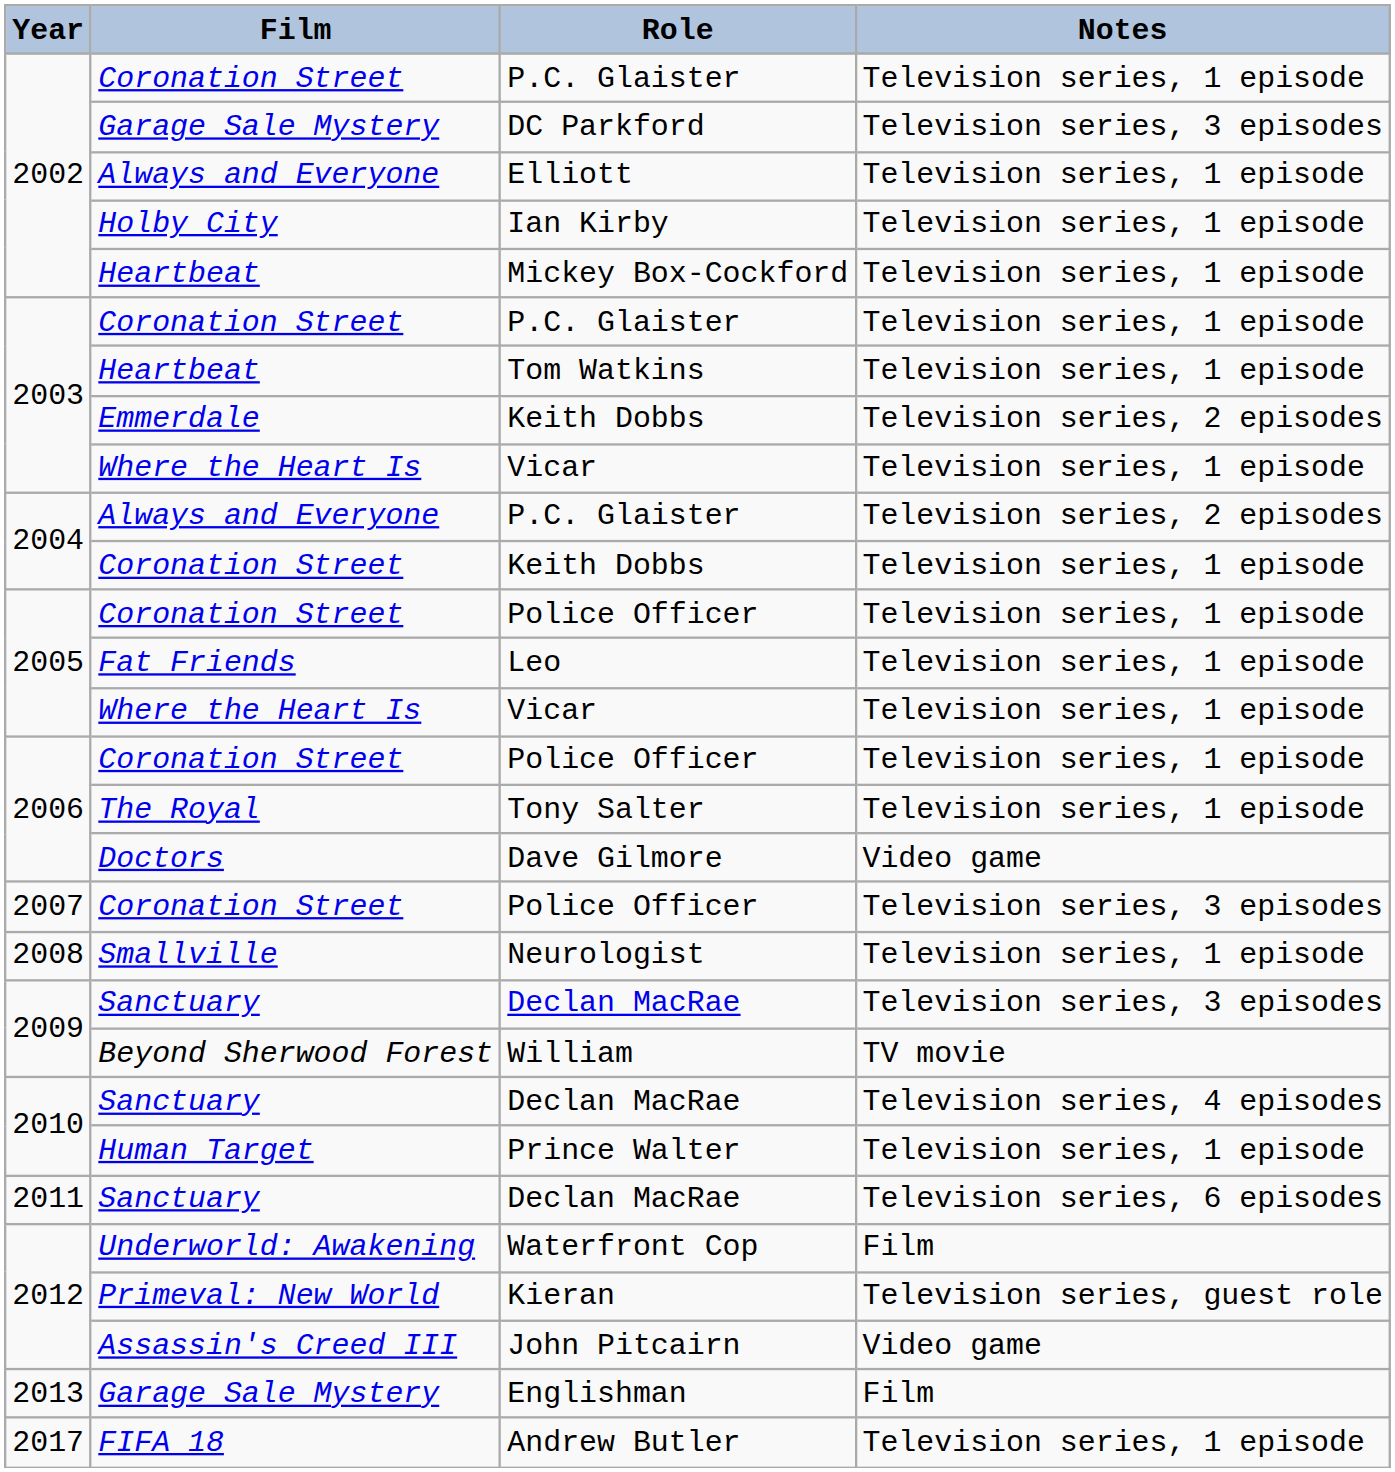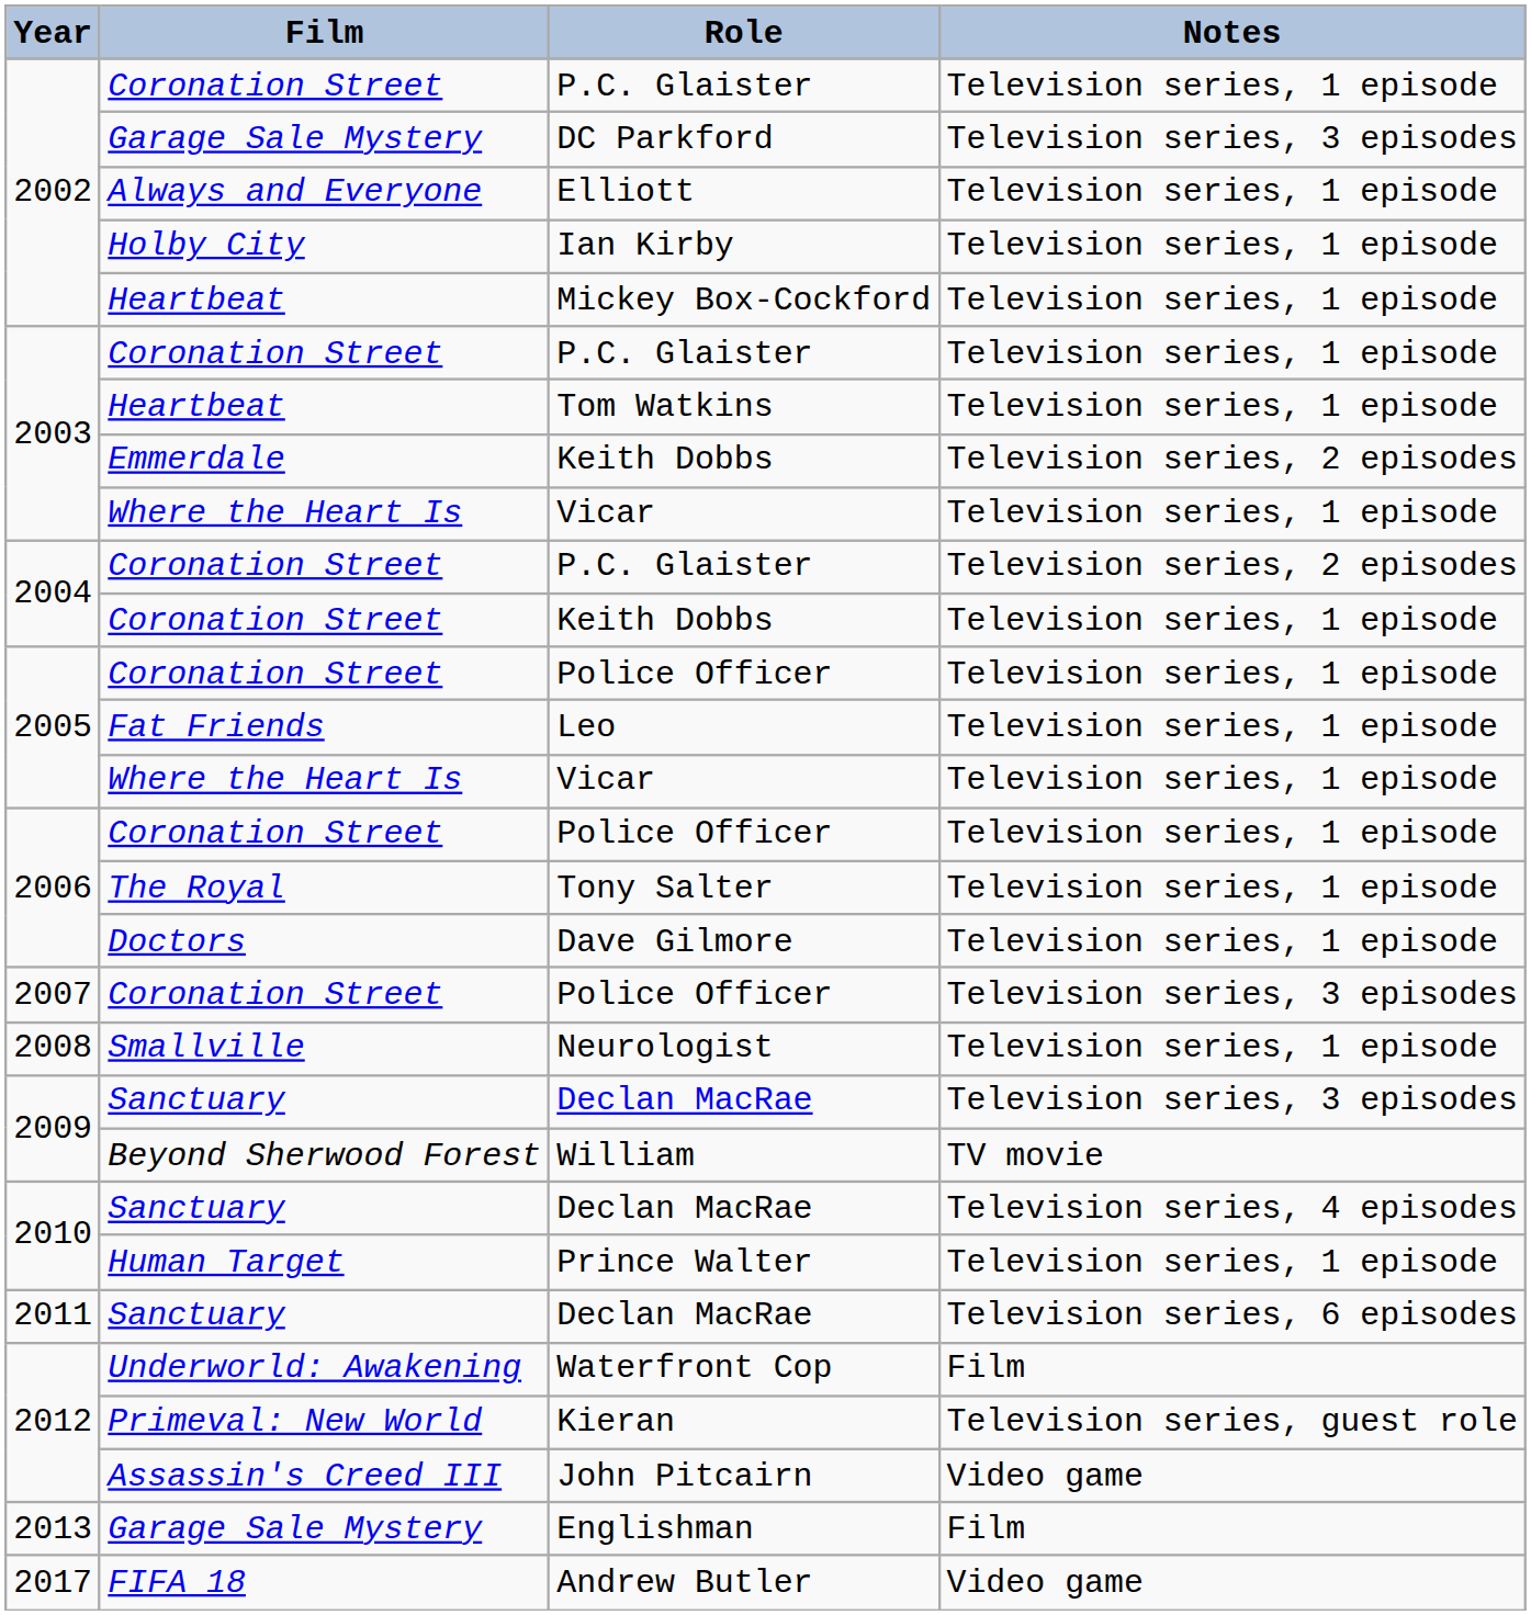2004 / P.C. Glaister | Film: Always and Everyone -> Coronation Street
Dave Gilmore | Notes: Video game -> Television series, 1 episode
Andrew Butler | Notes: Television series, 1 episode -> Video game
